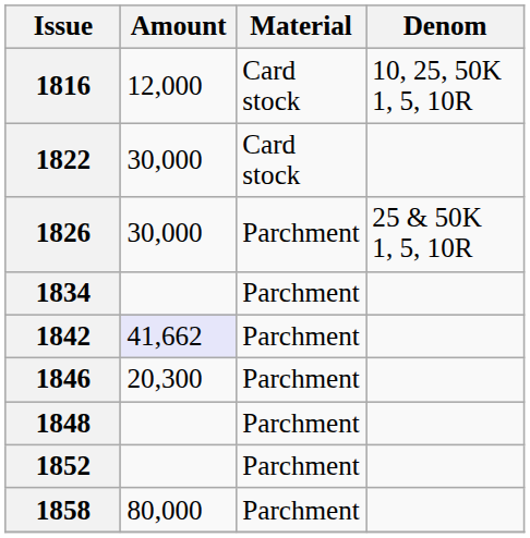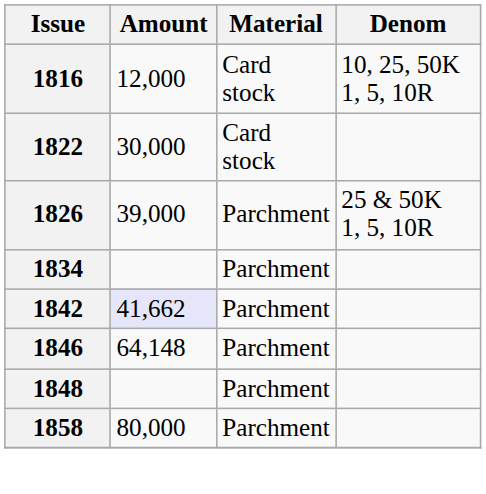1826 | Amount: 30,000 -> 39,000
1846 | Amount: 20,300 -> 64,148
- row: 1852 | Parchment
